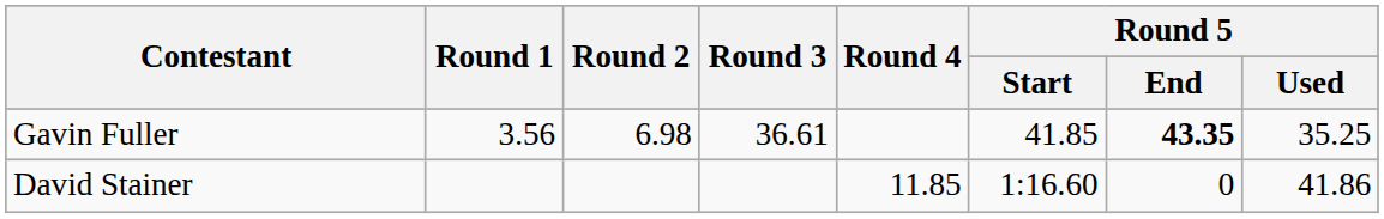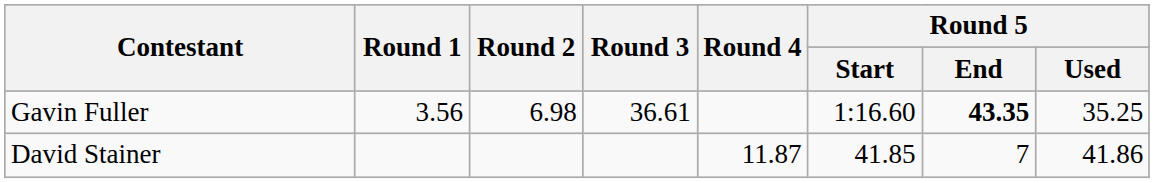Gavin Fuller | Round 5 / Start: 41.85 -> 1:16.60
David Stainer | Round 4: 11.85 -> 11.87
David Stainer | Round 5 / Start: 1:16.60 -> 41.85
David Stainer | Round 5 / End: 0 -> 7
